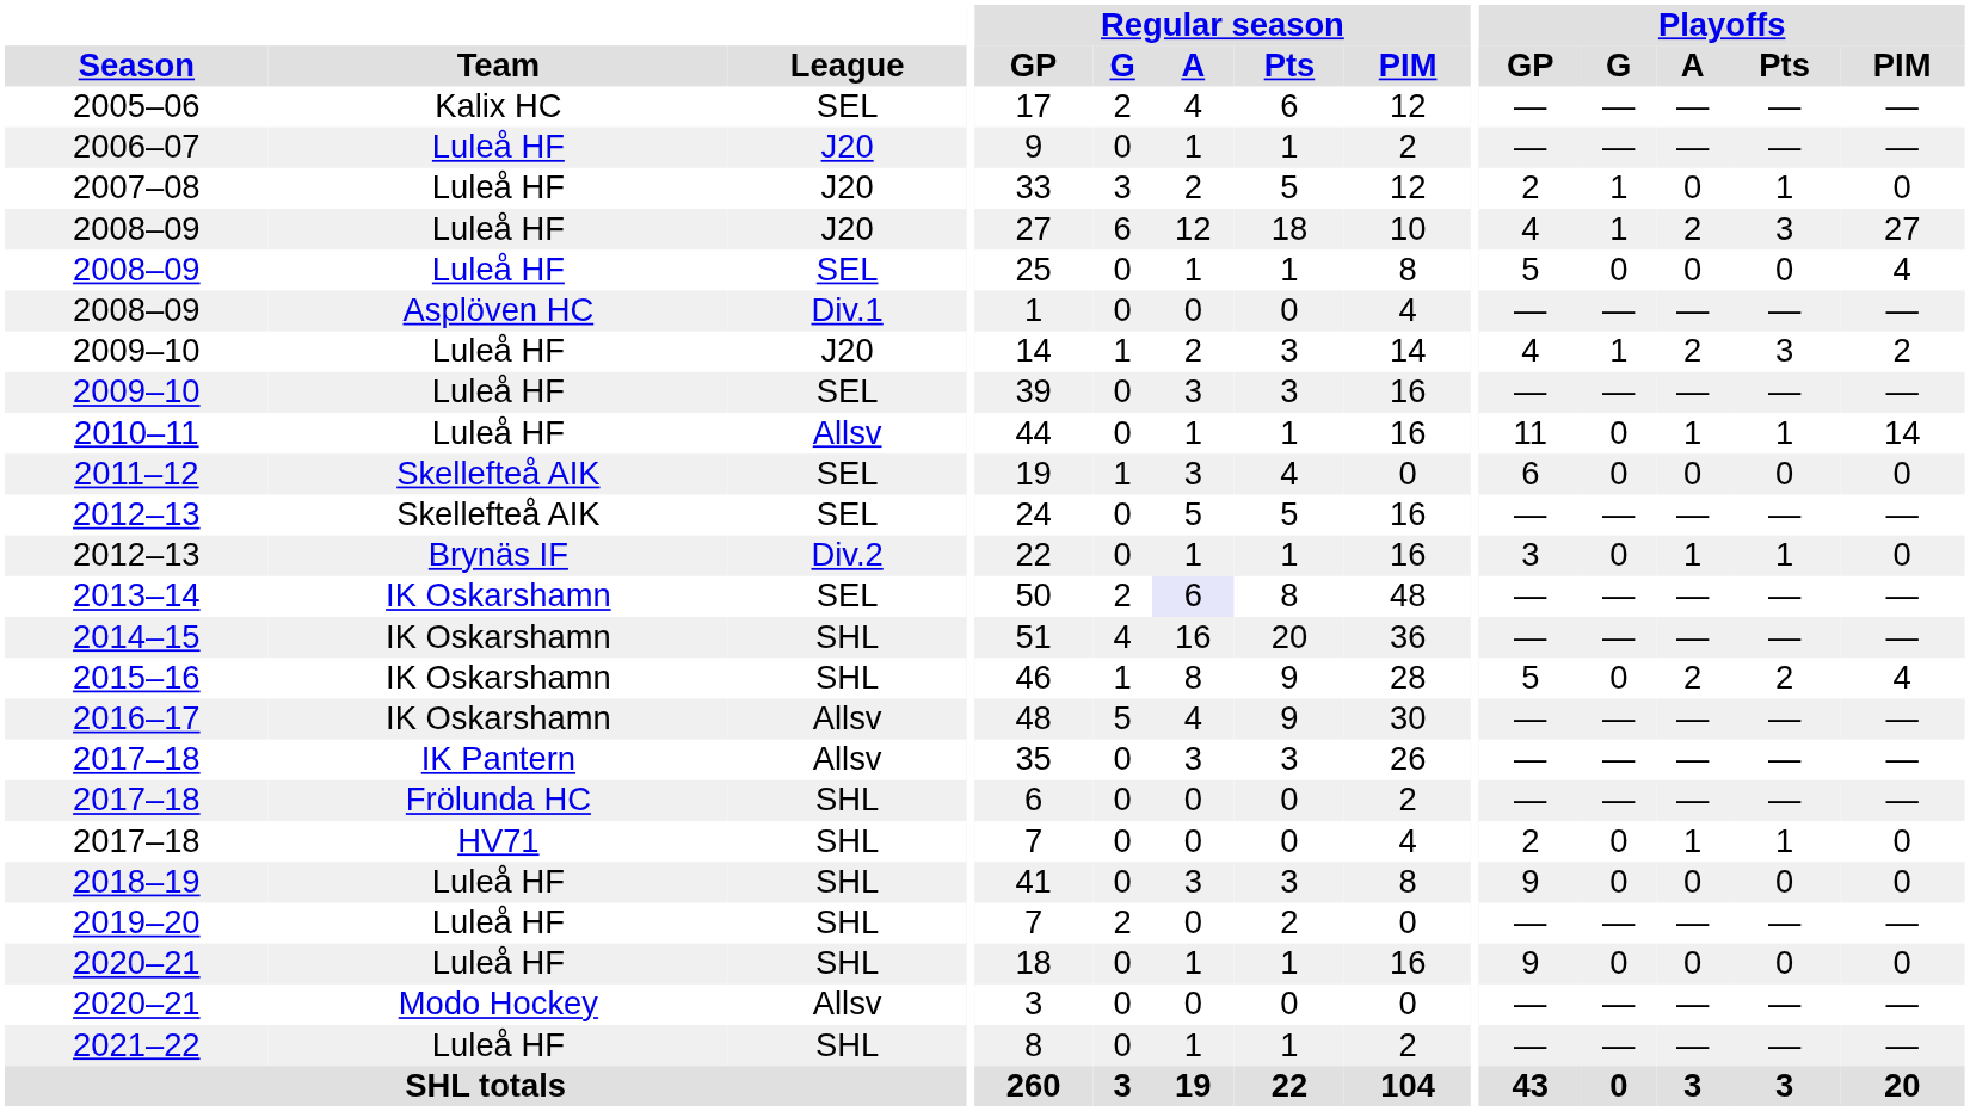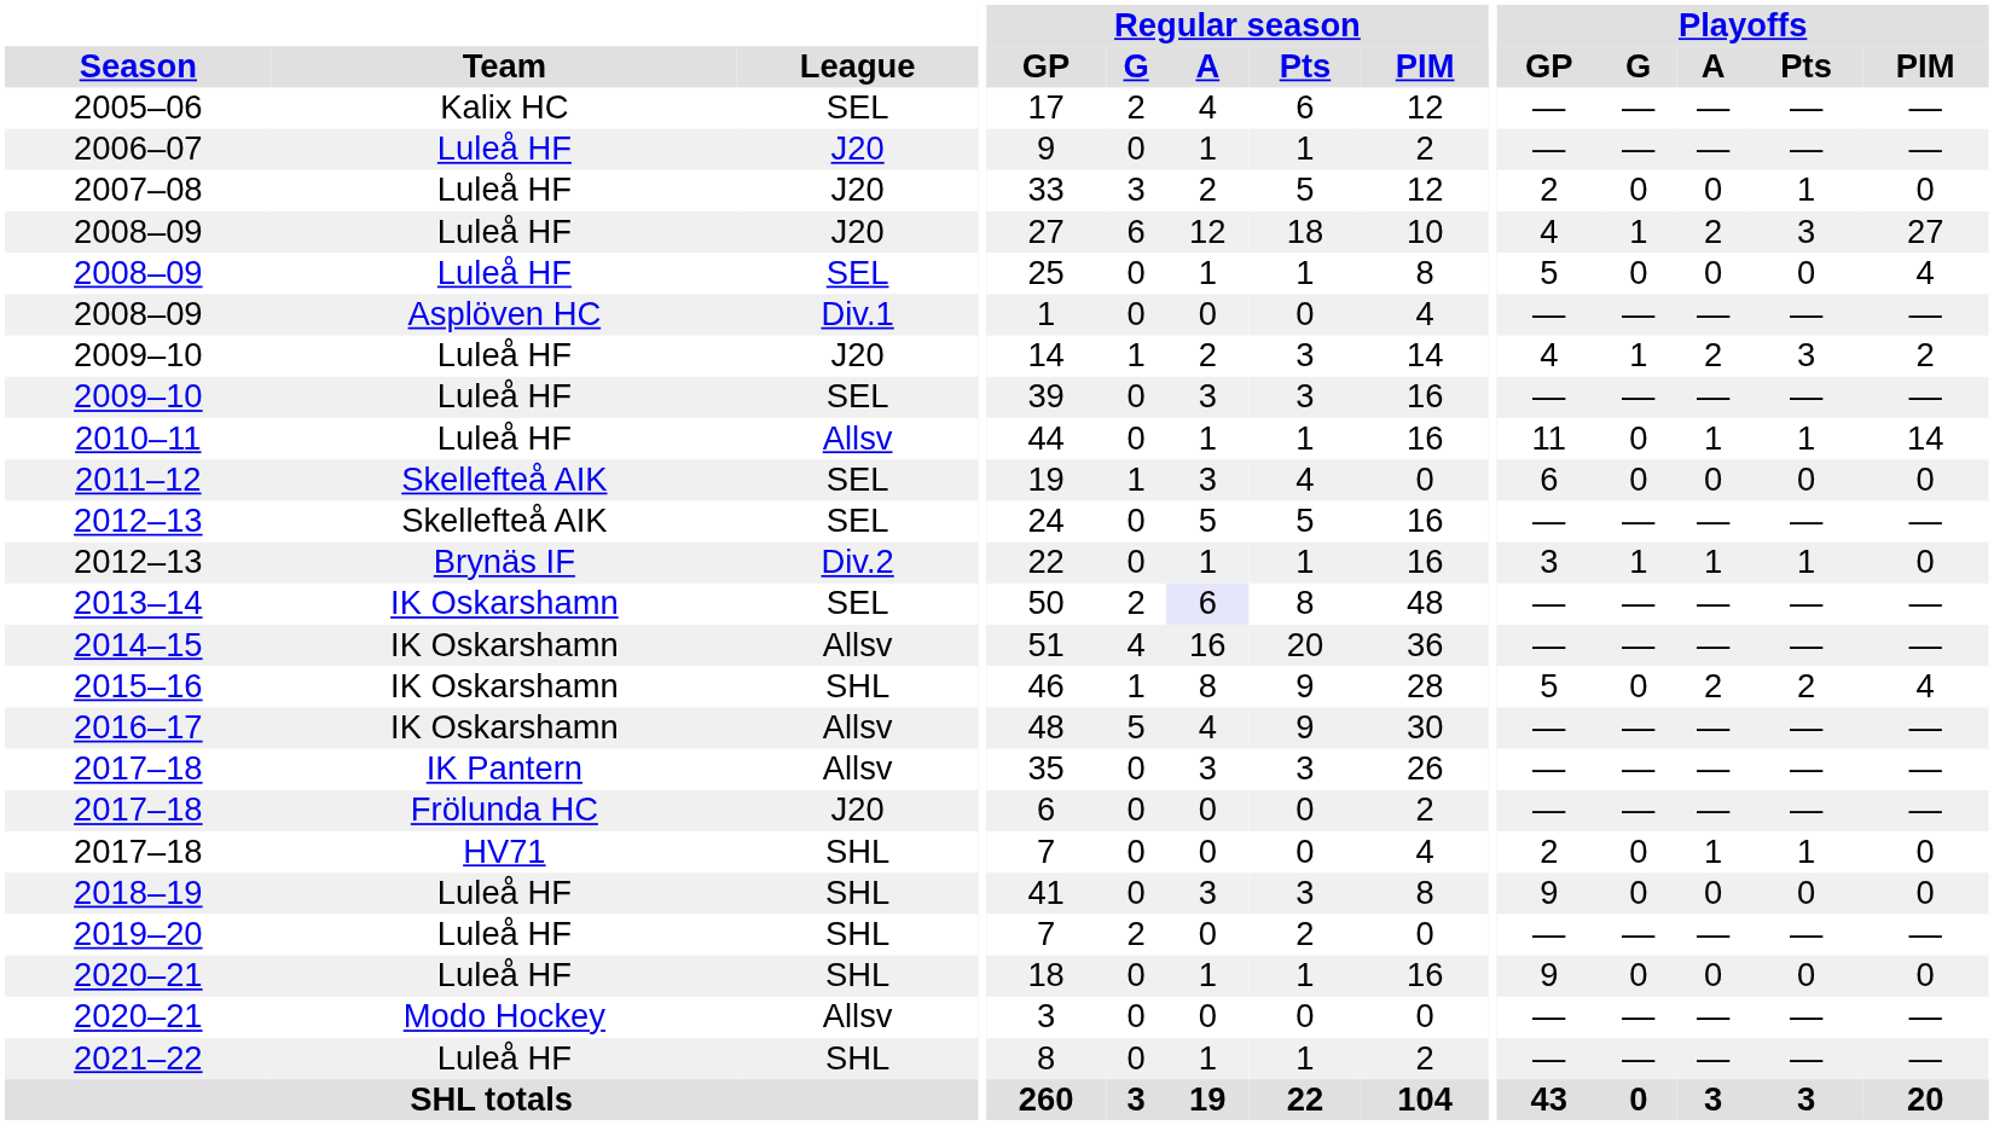2007–08 | Playoffs / G: 1 -> 0
2012–13 / Brynäs IF | Playoffs / G: 0 -> 1
2014–15 | League: SHL -> Allsv
2017–18 / Frölunda HC | League: SHL -> J20
